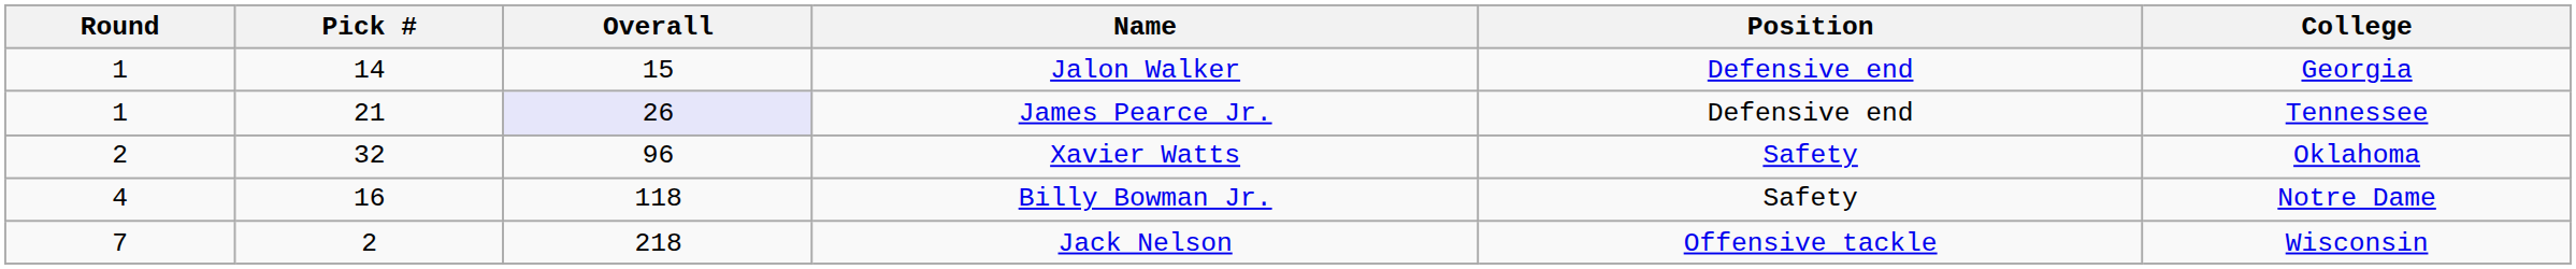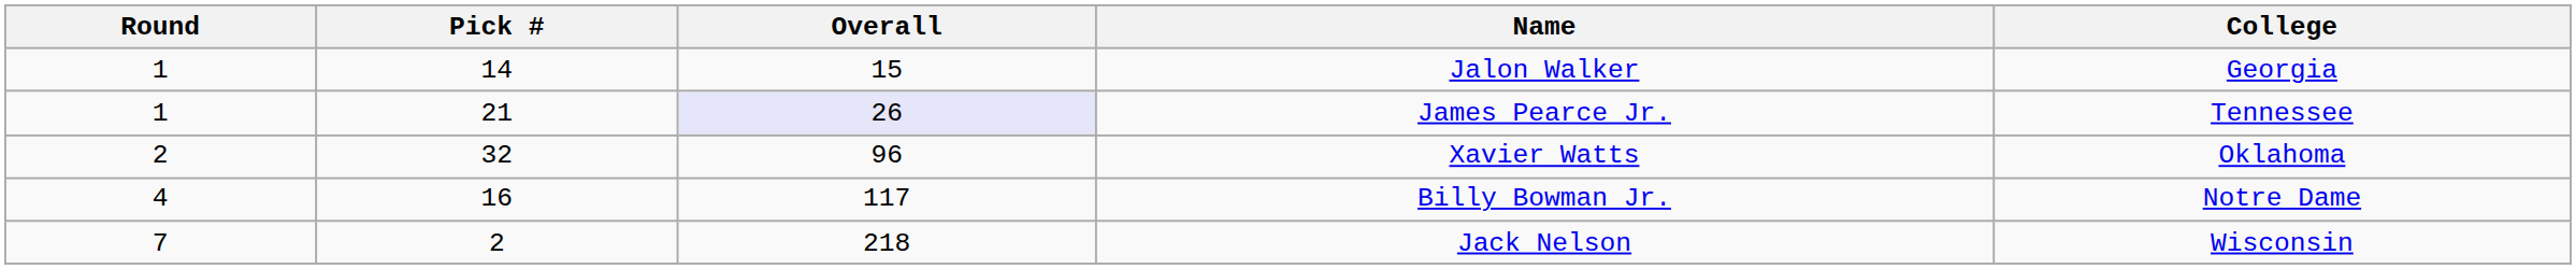- column: Position | Defensive end | Defensive end | Safety | Safety | Offensive tackle
Billy Bowman Jr. | Overall: 118 -> 117
